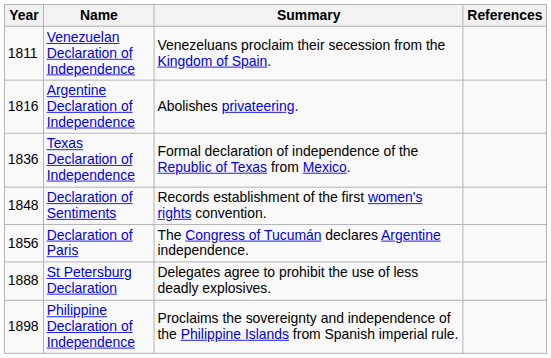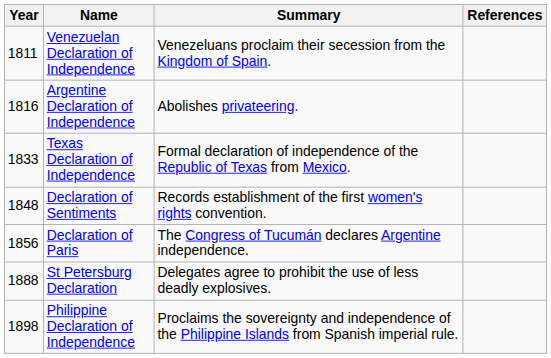Texas Declaration of Independence | Year: 1836 -> 1833
